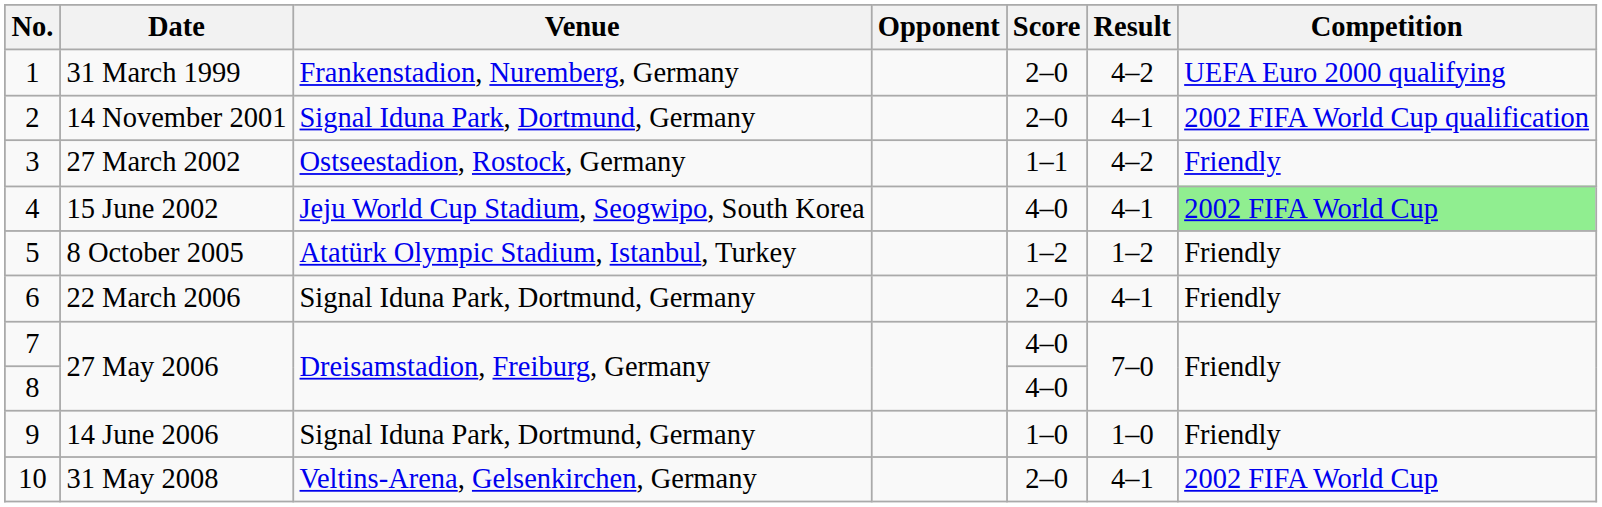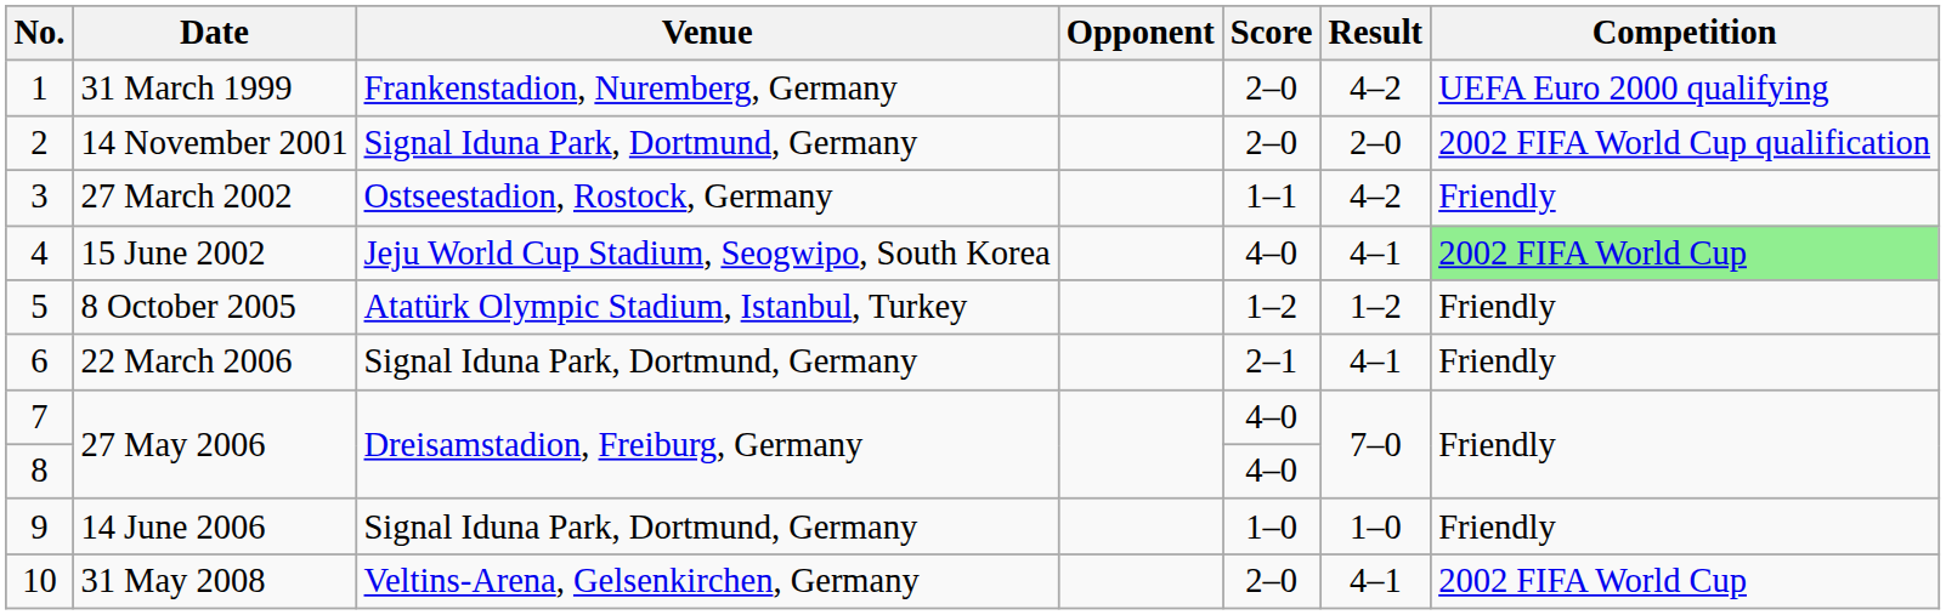14 November 2001 | Result: 4–1 -> 2–0
22 March 2006 | Score: 2–0 -> 2–1
